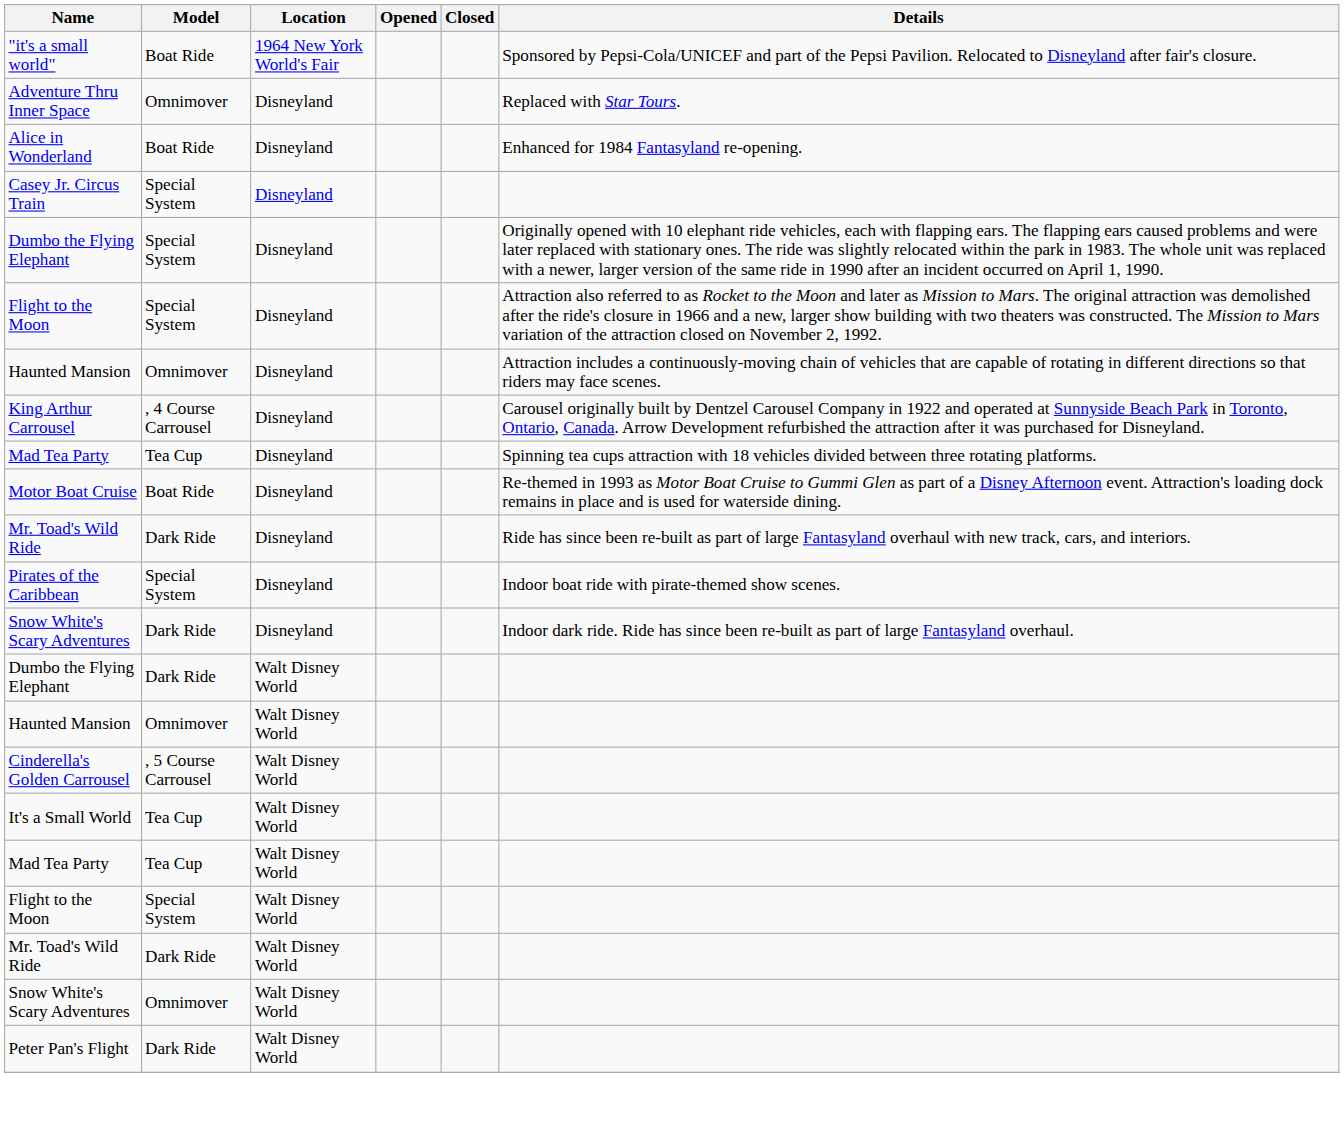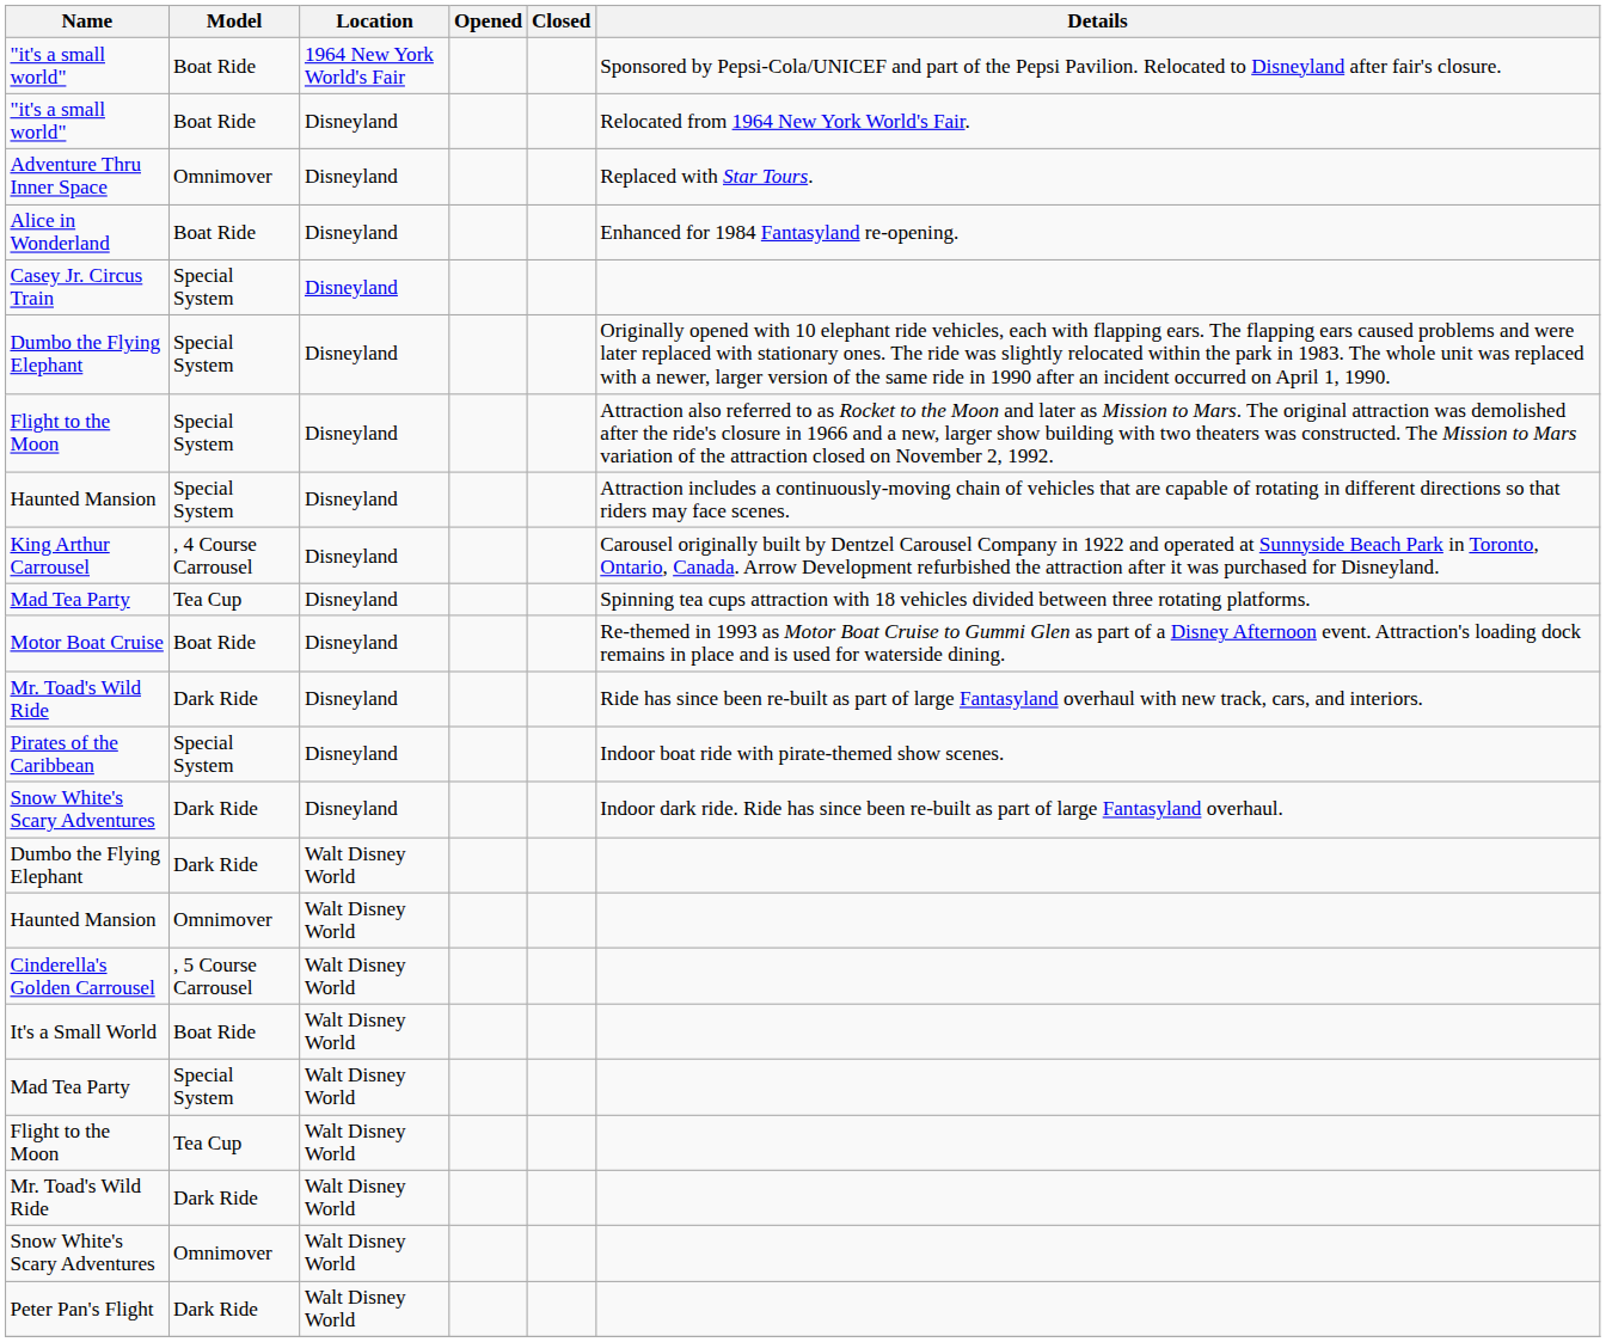+ row: "it's a small world" | Boat Ride | Disneyland | Relocated from 1964 New York World's Fair.
Haunted Mansion / Disneyland | Model: Omnimover -> Special System
It's a Small World | Model: Tea Cup -> Boat Ride
Mad Tea Party / Walt Disney World | Model: Tea Cup -> Special System
Flight to the Moon / Walt Disney World | Model: Special System -> Tea Cup
